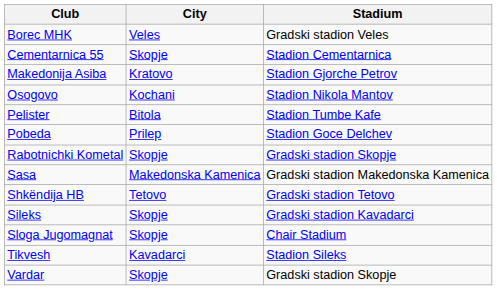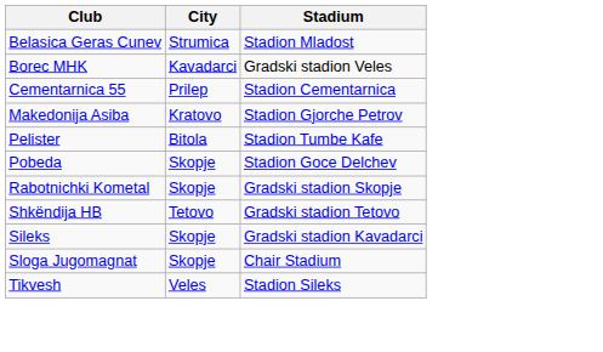+ row: Belasica Geras Cunev | Strumica | Stadion Mladost
Borec MHK | City: Veles -> Kavadarci
Cementarnica 55 | City: Skopje -> Prilep
- row: Osogovo | Kochani | Stadion Nikola Mantov
Pobeda | City: Prilep -> Skopje
- row: Sasa | Makedonska Kamenica | Gradski stadion Makedonska Kamenica
Tikvesh | City: Kavadarci -> Veles
- row: Vardar | Skopje | Gradski stadion Skopje
